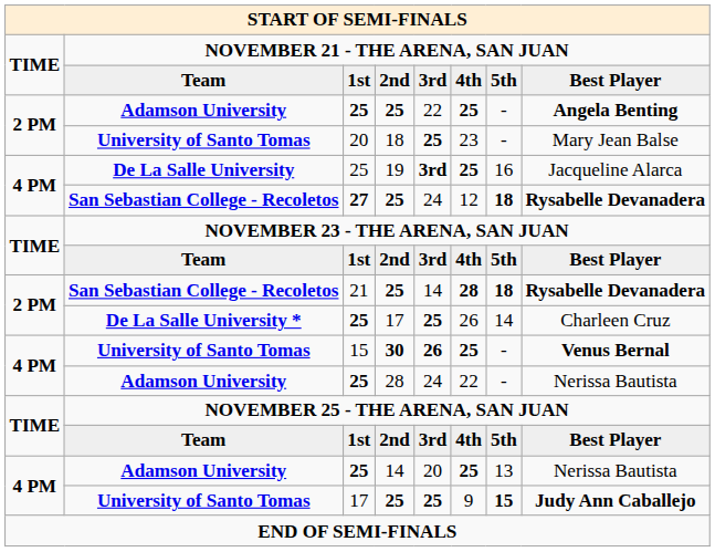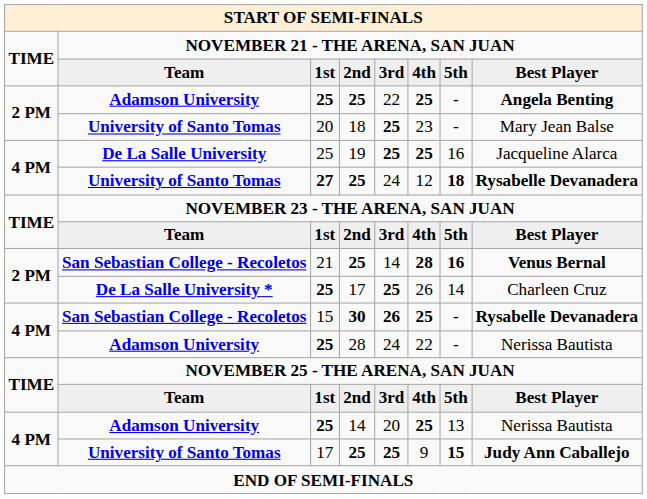19 | column 5: 3rd -> 25
27 / 25 | column 2: San Sebastian College - Recoletos -> University of Santo Tomas
21 / 25 | column 7: 18 -> 16
21 / 25 | column 8: Rysabelle Devanadera -> Venus Bernal
30 | column 2: University of Santo Tomas -> San Sebastian College - Recoletos
30 | column 8: Venus Bernal -> Rysabelle Devanadera
